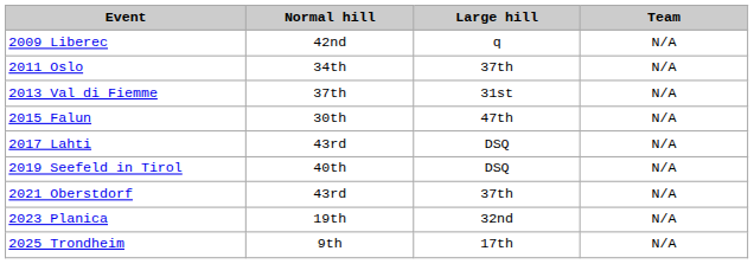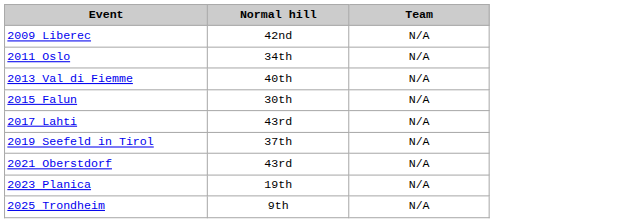- column: Large hill | q | 37th | 31st | 47th | DSQ | DSQ | 37th | 32nd | 17th
2013 Val di Fiemme | Normal hill: 37th -> 40th
2019 Seefeld in Tirol | Normal hill: 40th -> 37th
